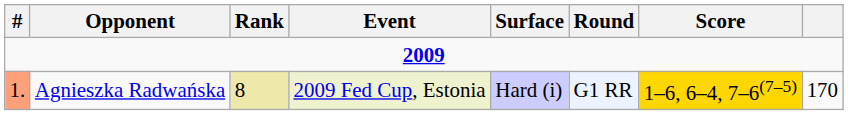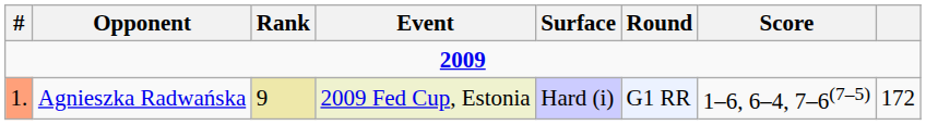Agnieszka Radwańska | Rank: 8 -> 9
Agnieszka Radwańska | Score: gold background -> no background
Agnieszka Radwańska | column 8: 170 -> 172
